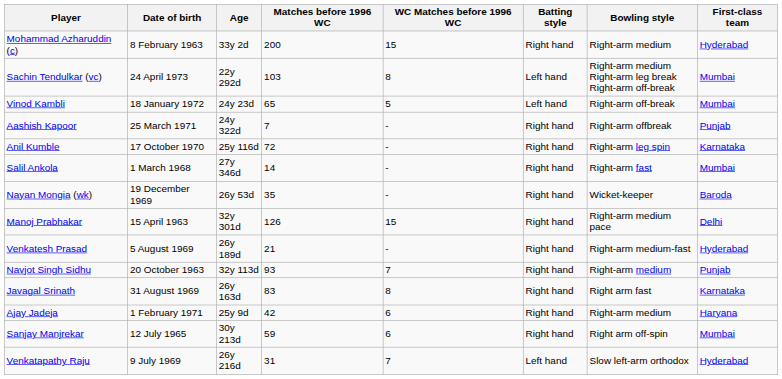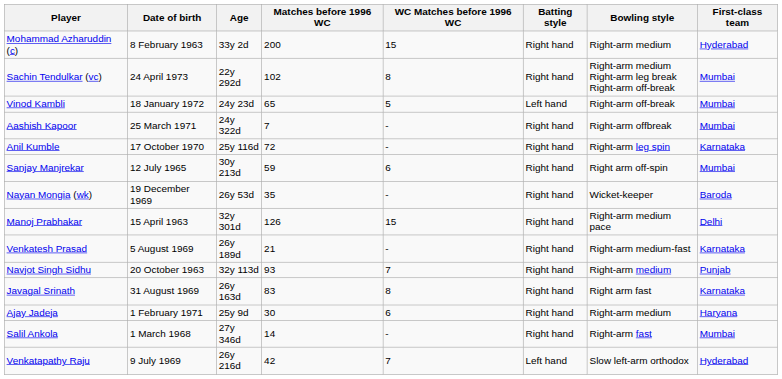Sachin Tendulkar (vc) | Matches before 1996 WC: 103 -> 102
Sachin Tendulkar (vc) | Batting style: Left hand -> Right hand
Aashish Kapoor | First-class team: Punjab -> Mumbai
rows swapped: Sanjay Manjrekar <-> Salil Ankola
Venkatesh Prasad | First-class team: Hyderabad -> Karnataka
Ajay Jadeja | Matches before 1996 WC: 42 -> 30
Venkatapathy Raju | Matches before 1996 WC: 31 -> 42
